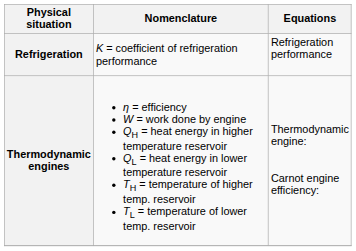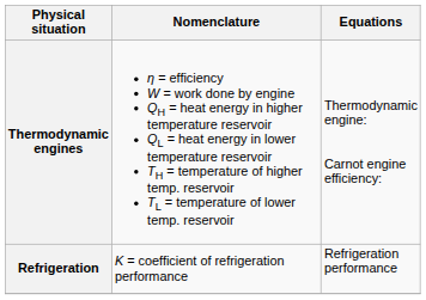rows swapped: Thermodynamic engines <-> Refrigeration
